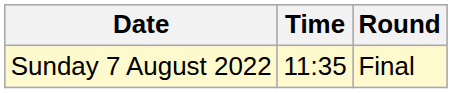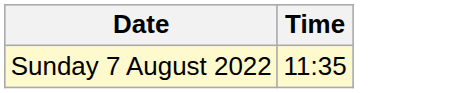- column: Round | Final
